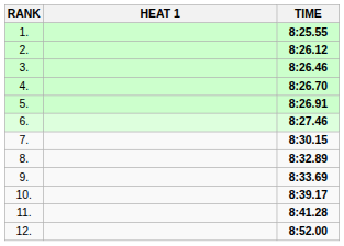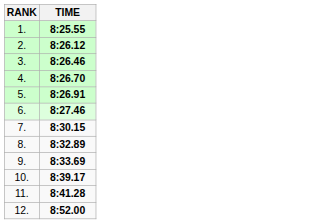- column: HEAT 1
